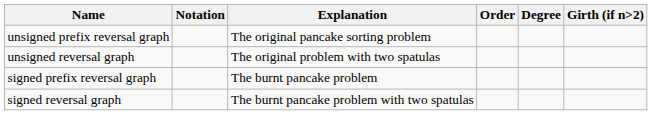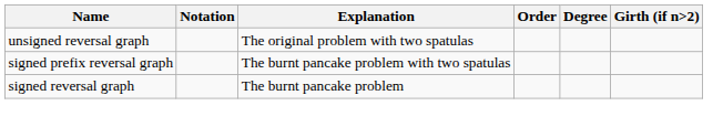- row: unsigned prefix reversal graph | The original pancake sorting problem
signed prefix reversal graph | Explanation: The burnt pancake problem -> The burnt pancake problem with two spatulas
signed reversal graph | Explanation: The burnt pancake problem with two spatulas -> The burnt pancake problem
